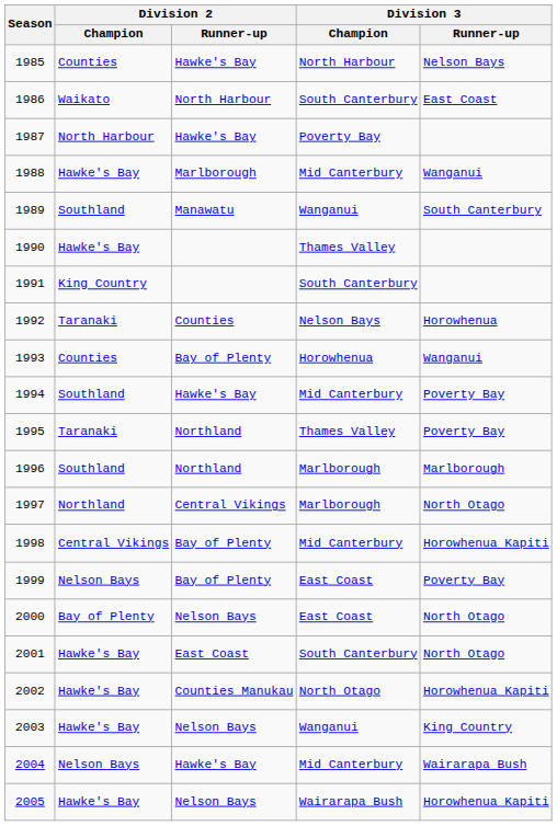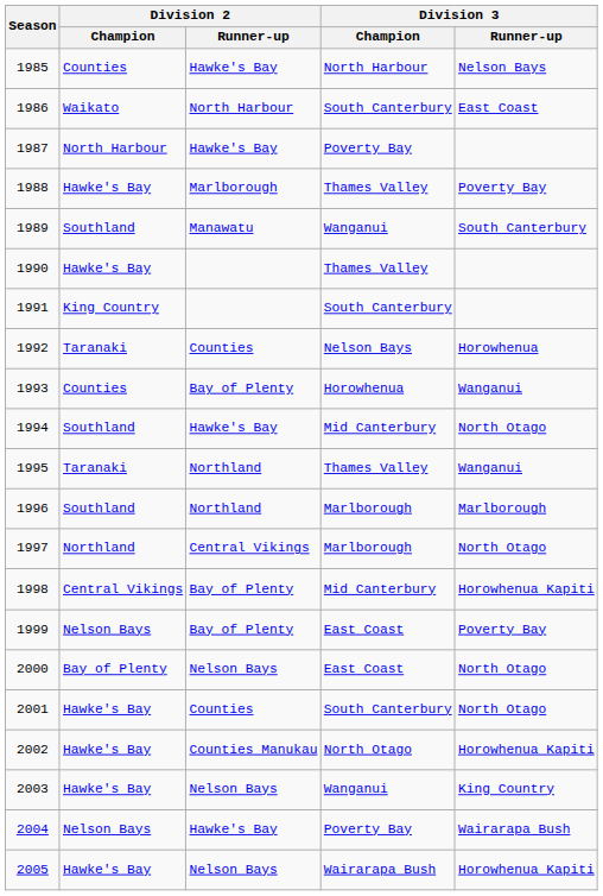1988 | Division 3 / Champion: Mid Canterbury -> Thames Valley
1988 | Division 3 / Runner-up: Wanganui -> Poverty Bay
1994 | Division 3 / Runner-up: Poverty Bay -> North Otago
1995 | Division 3 / Runner-up: Poverty Bay -> Wanganui
2001 | Division 2 / Runner-up: East Coast -> Counties
2004 | Division 3 / Champion: Mid Canterbury -> Poverty Bay
